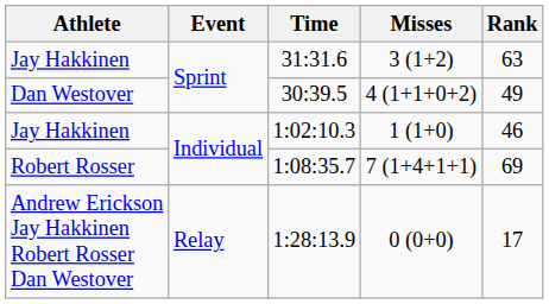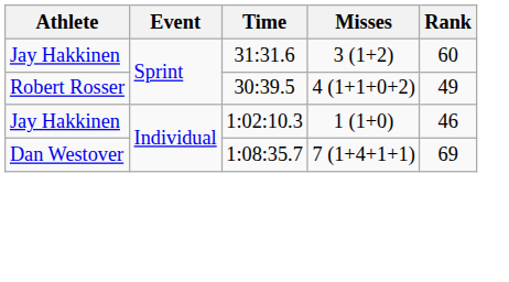31:31.6 | Rank: 63 -> 60
30:39.5 | Athlete: Dan Westover -> Robert Rosser
1:08:35.7 | Athlete: Robert Rosser -> Dan Westover
- row: Andrew Erickson Jay Hakkinen Robert Rosser Dan Westover | Relay | 1:28:13.9 | 0 (0+0) | 17
